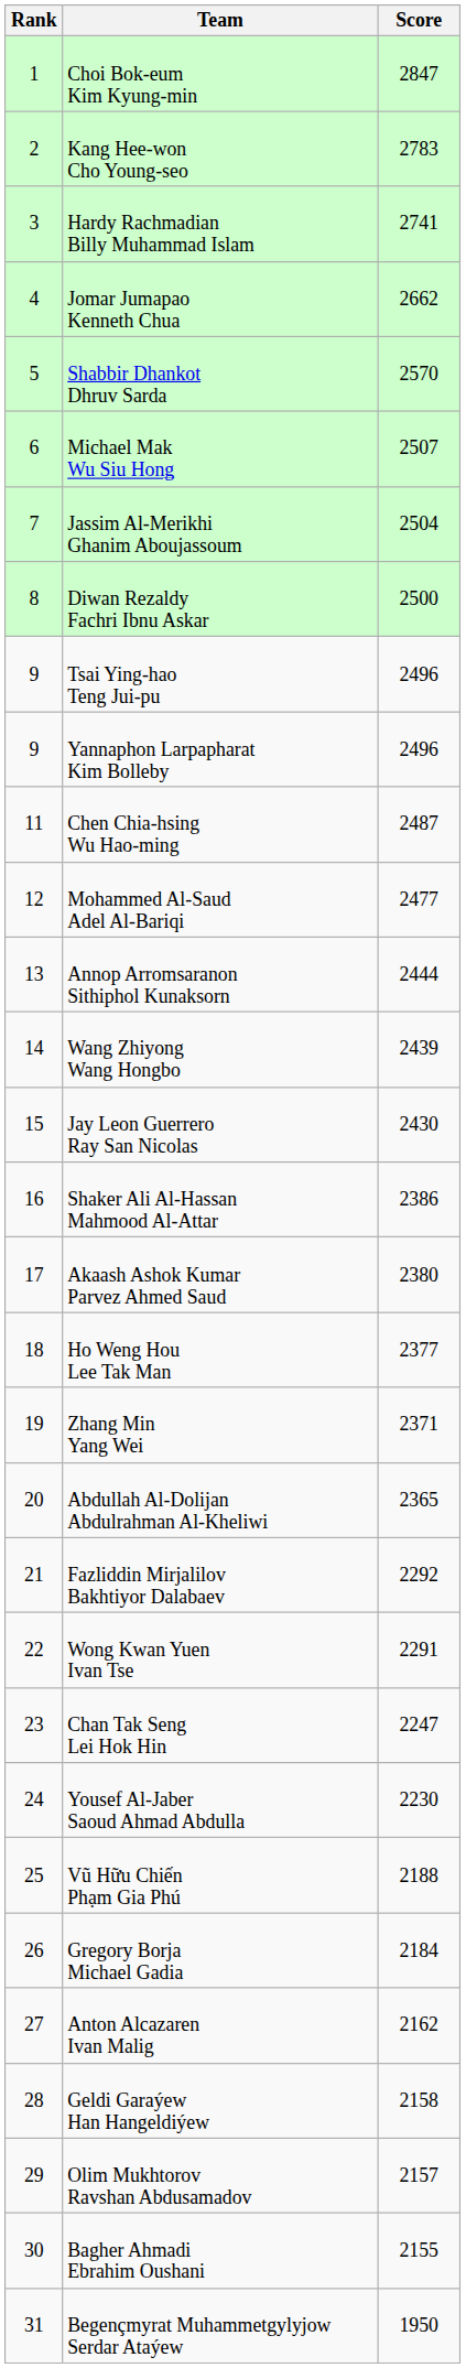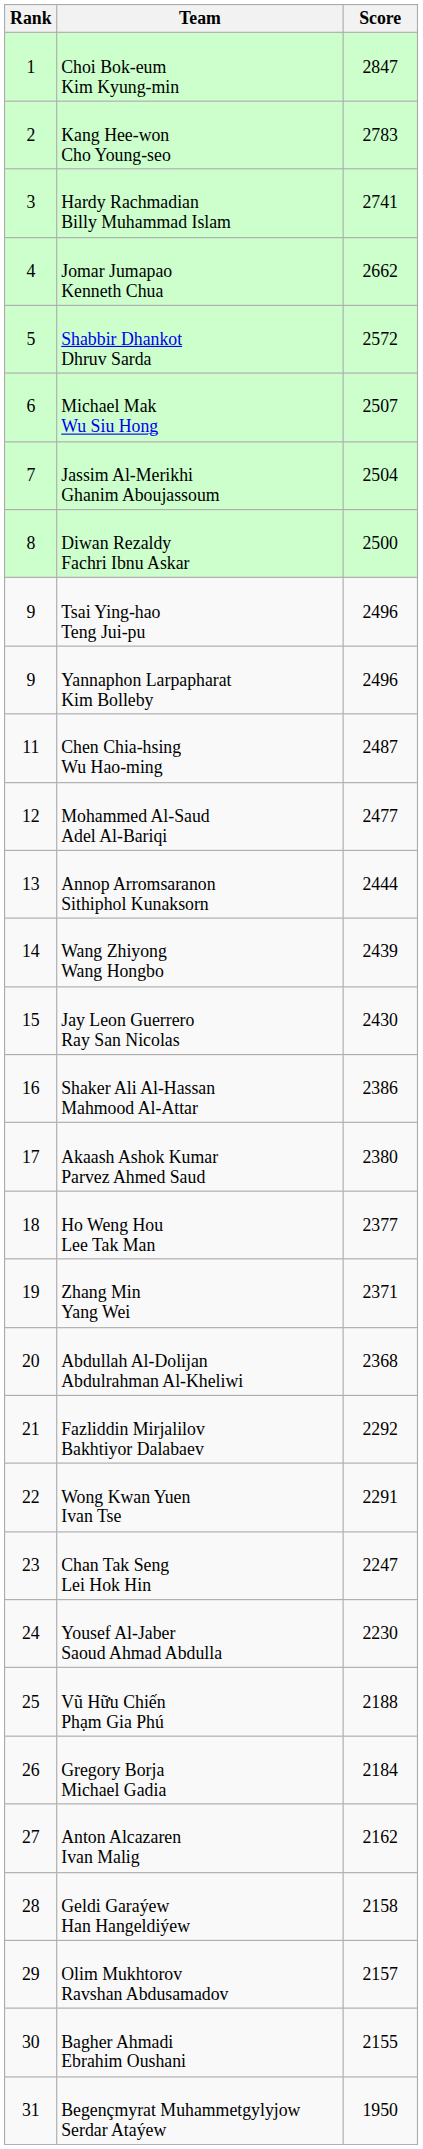Shabbir Dhankot Dhruv Sarda | Score: 2570 -> 2572
Abdullah Al-Dolijan Abdulrahman Al-Kheliwi | Score: 2365 -> 2368
